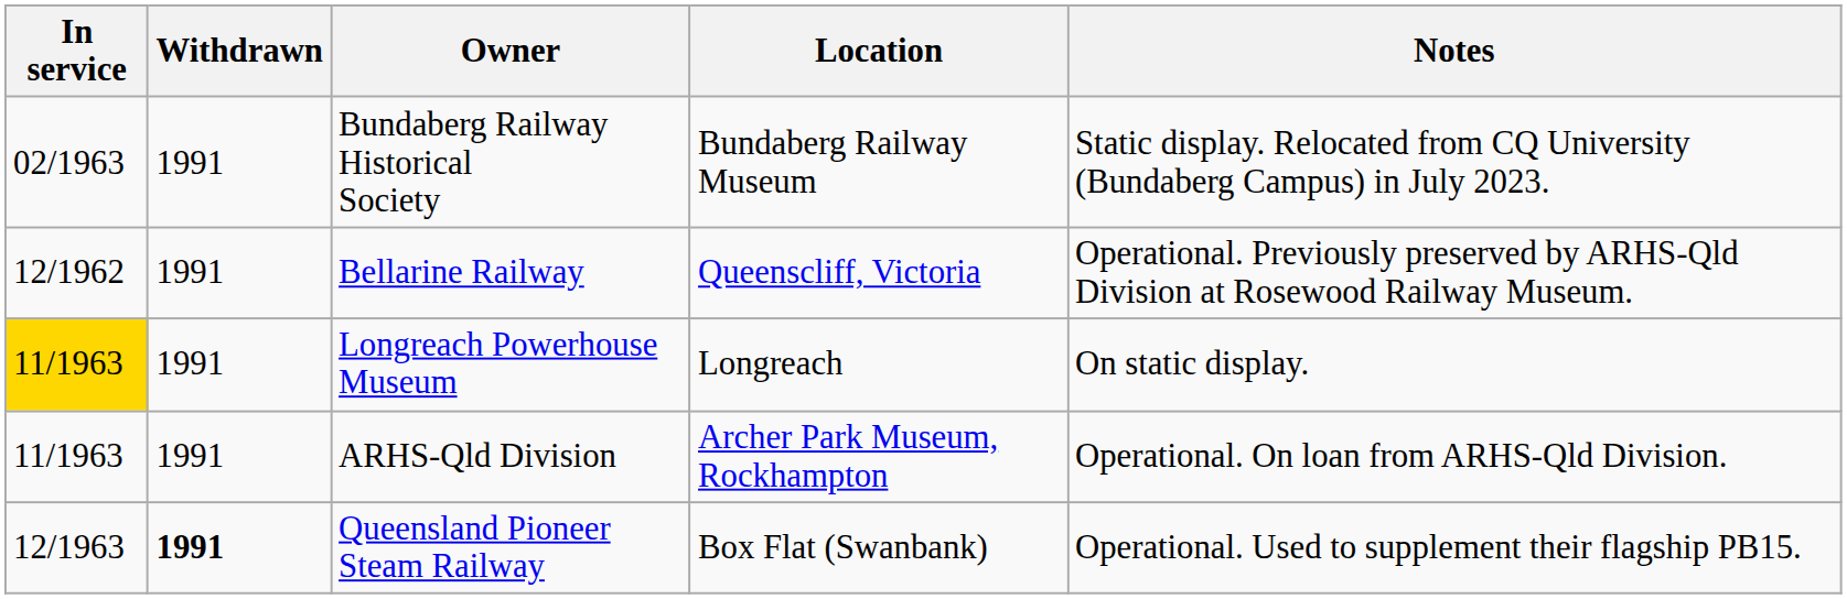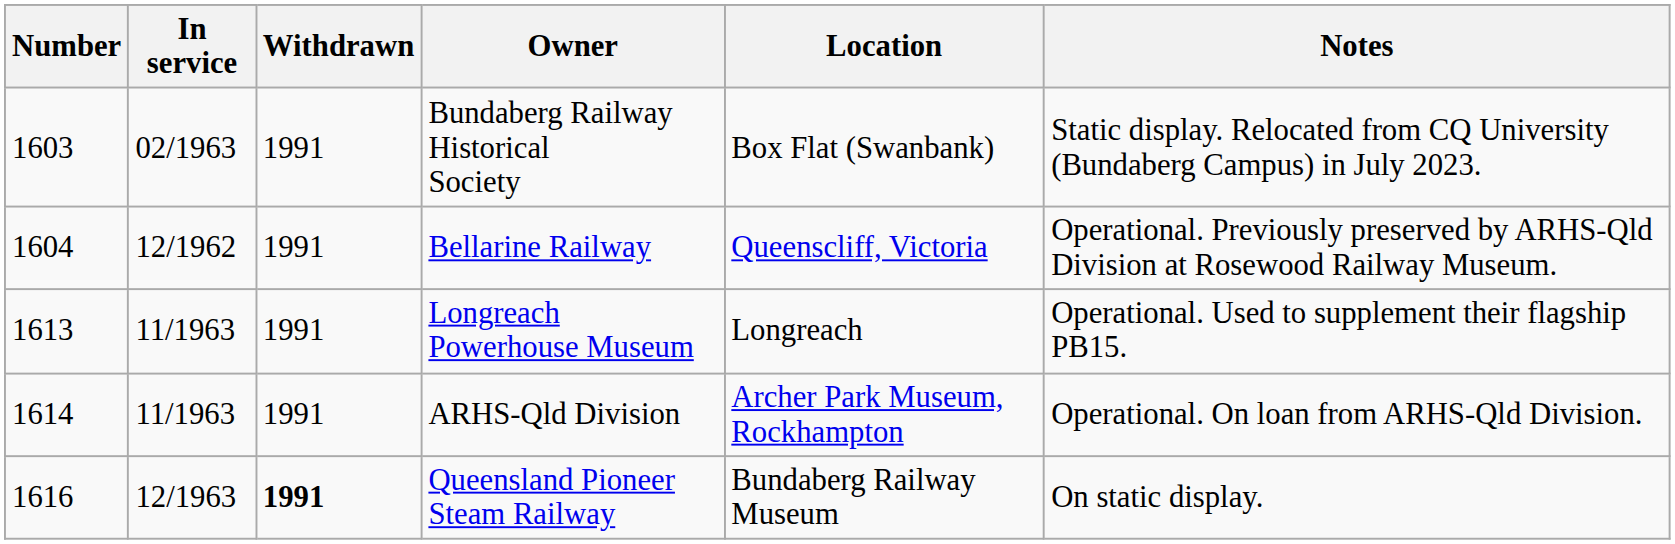+ column: Number | 1603 | 1604 | 1613 | 1614 | 1616
Bundaberg Railway Historical Society | Location: Bundaberg Railway Museum -> Box Flat (Swanbank)
Longreach Powerhouse Museum | In service: gold background -> no background
Longreach Powerhouse Museum | Notes: On static display. -> Operational. Used to supplement their flagship PB15.
Queensland Pioneer Steam Railway | Location: Box Flat (Swanbank) -> Bundaberg Railway Museum
Queensland Pioneer Steam Railway | Notes: Operational. Used to supplement their flagship PB15. -> On static display.
